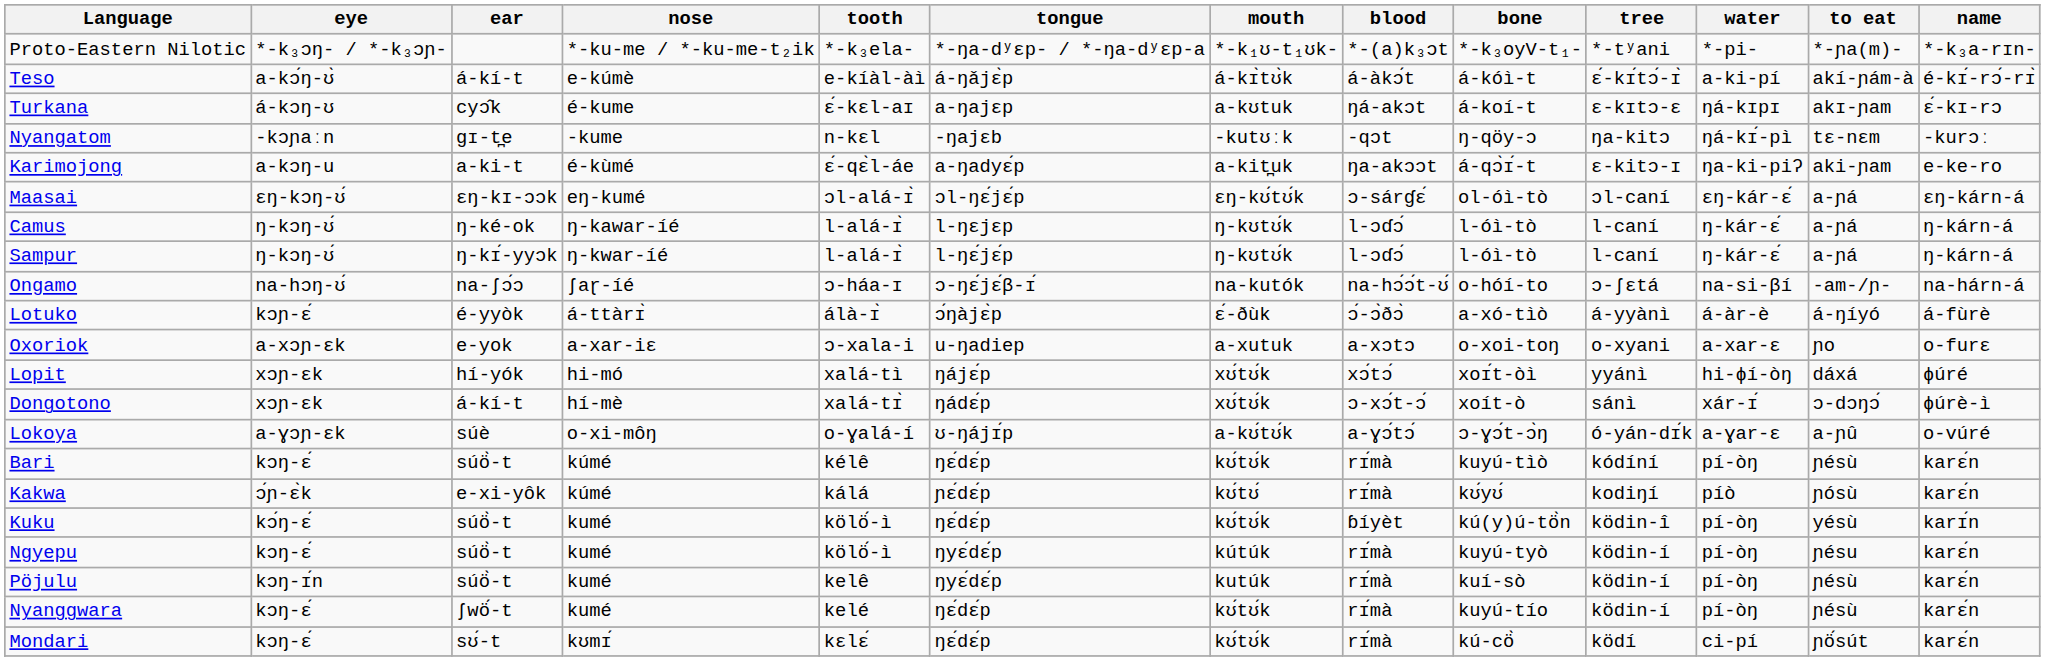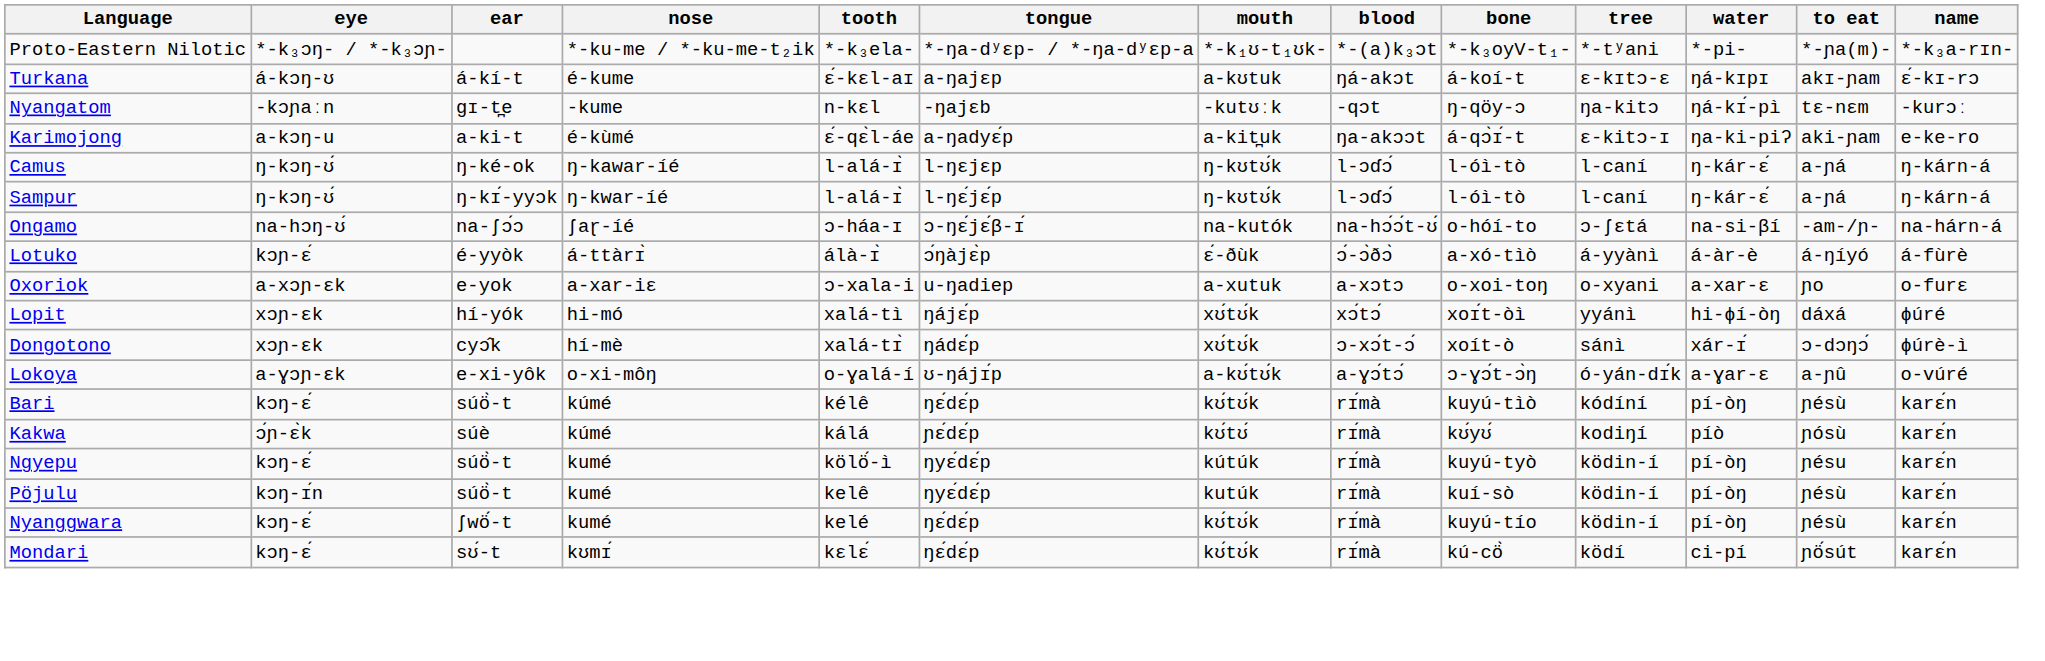- row: Teso | a-kɔ́ŋ-ʊ̀ | á-kí-t | e-kúmè | e-kíàl-àì | á-ŋǎjɛ̀p | á-kɪ̀tʊ̀k | á-àkɔ́t | á-kóì-t | ɛ́-kɪ́tɔ́-ɪ̀ | a-ki-pí | akí-ɲám-à | é-kɪ́-rɔ́-rɪ̀
Turkana | ear: cyɔ̂k -> á-kí-t
- row: Maasai | ɛŋ-kɔŋ-ʊ́ | ɛŋ-kɪ-ɔɔk | eŋ-kumé | ɔl-alá-ɪ̀ | ɔl-ŋɛ́jɛ́p | ɛŋ-kʊ́tʊ́k | ɔ-sárɠɛ́ | ol-óì-tò | ɔl-caní | ɛŋ-kár-ɛ́ | a-ɲá | ɛŋ-kárn-á
Dongotono | ear: á-kí-t -> cyɔ̂k
Lokoya | ear: súè -> e-xi-yôk
Kakwa | ear: e-xi-yôk -> súè
- row: Kuku | kɔ́ŋ-ɛ́ | súö̀-t | kumé | kölö́-ì | ŋɛ́dɛ́p | kʊ́tʊ́k | ɓíyèt | kú(y)ú-tö̀n | ködin-î | pí-òŋ | yésù | karɪ́n
